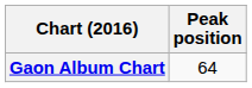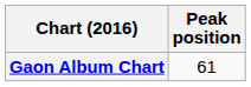Gaon Album Chart | Peak position: 64 -> 61
